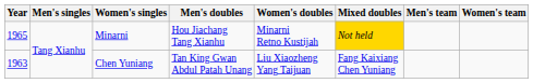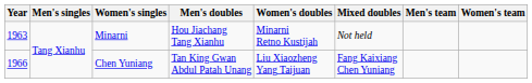Minarni | Year: 1965 -> 1963
Minarni | Mixed doubles: gold background -> no background
Chen Yuniang | Year: 1963 -> 1966
